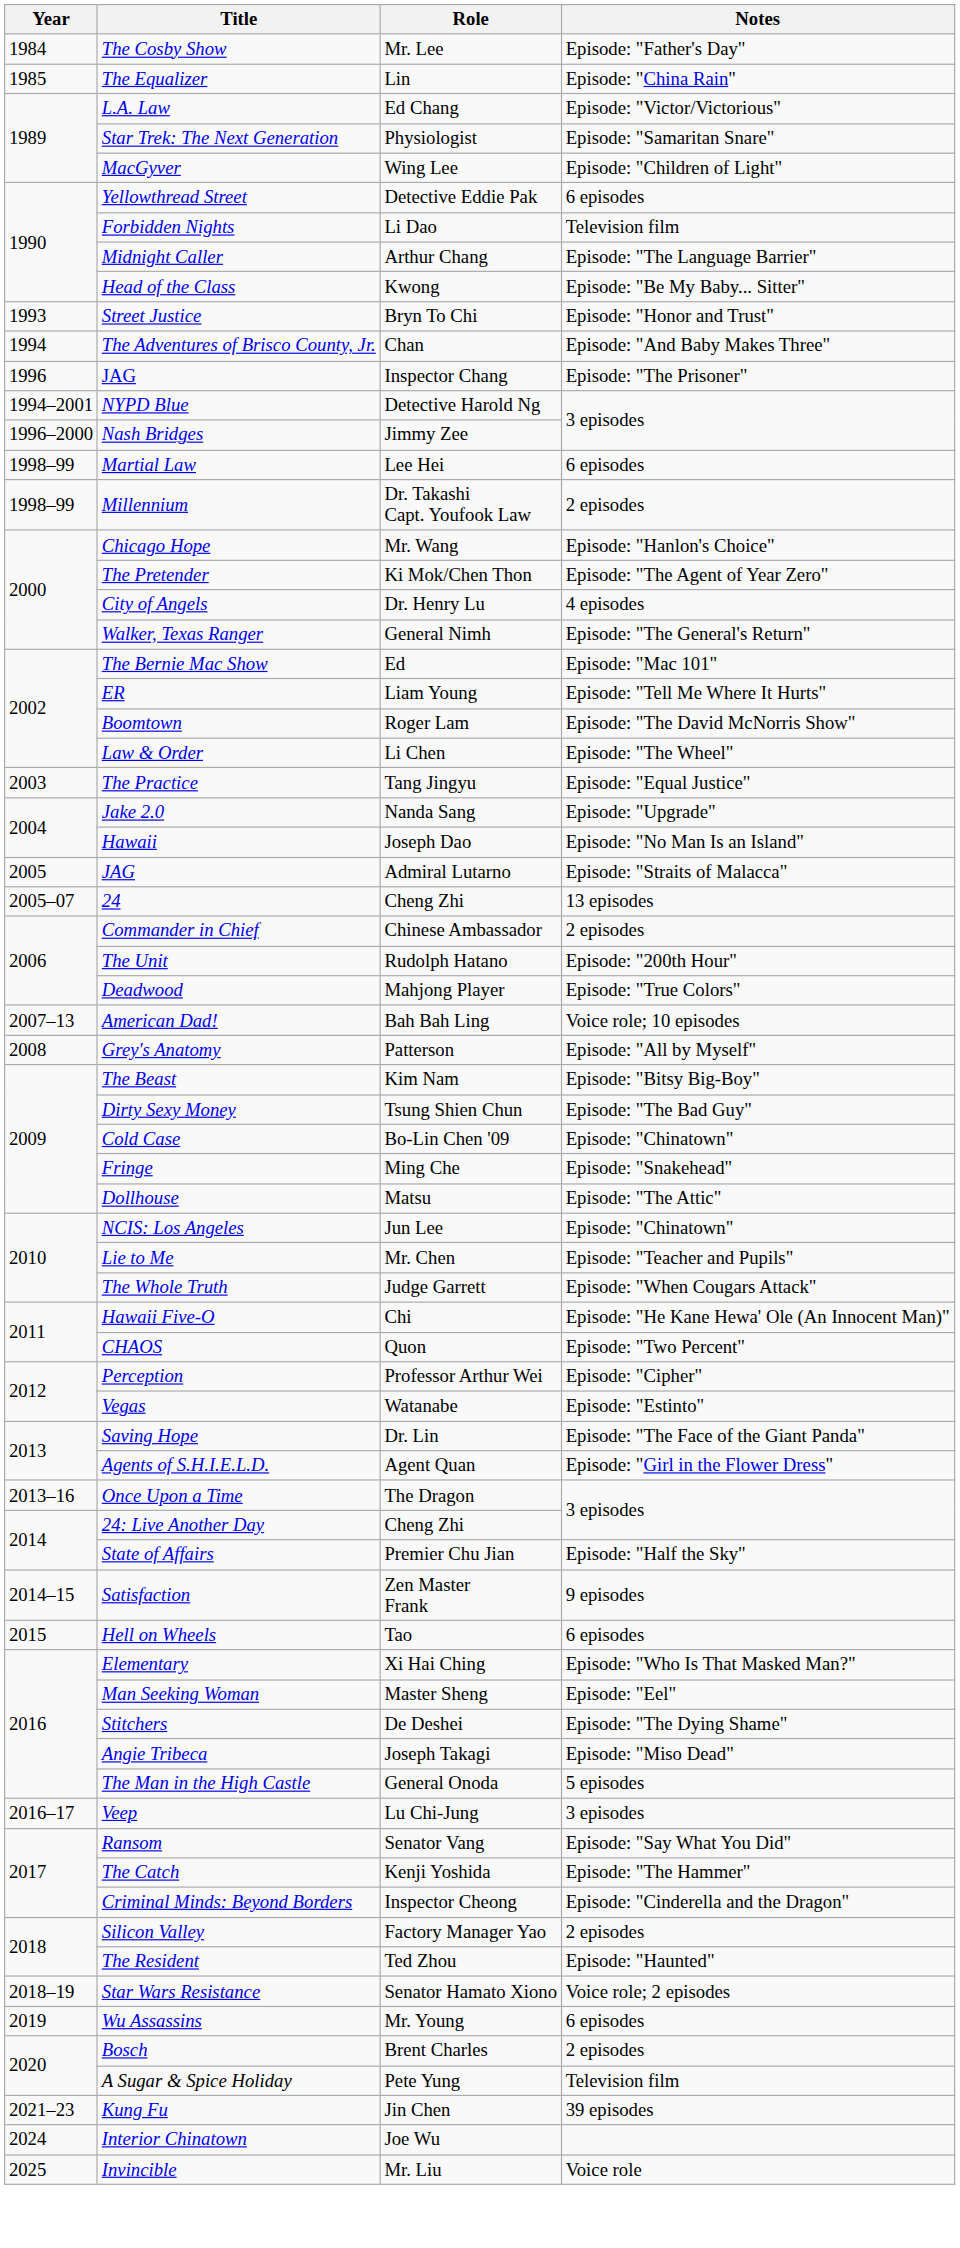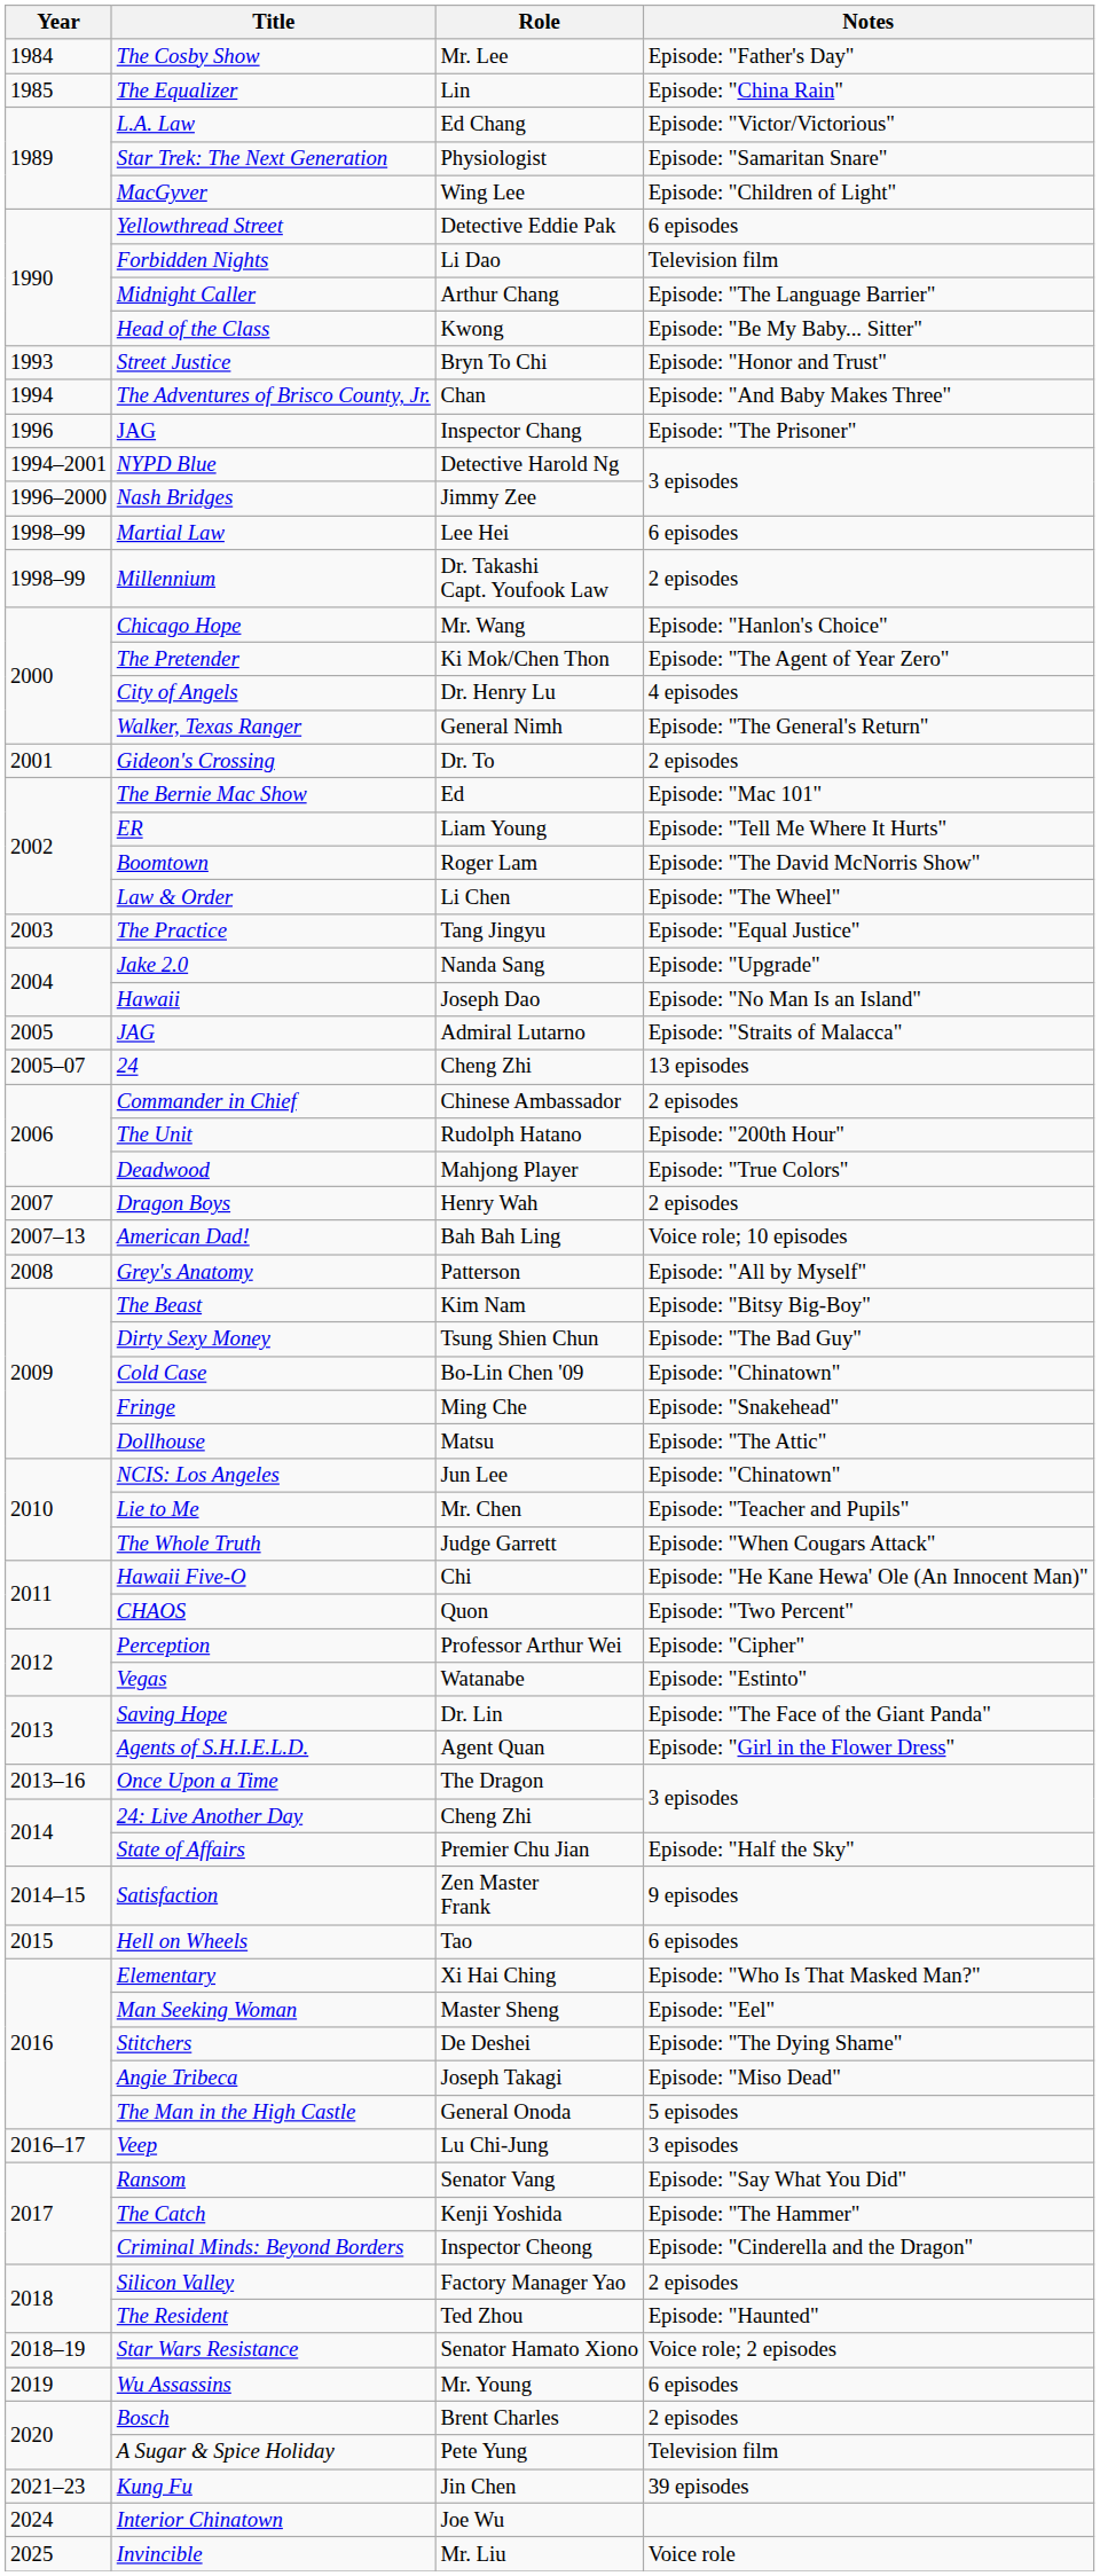+ row: 2001 | Gideon's Crossing | Dr. To | 2 episodes
+ row: 2007 | Dragon Boys | Henry Wah | 2 episodes
